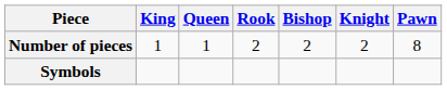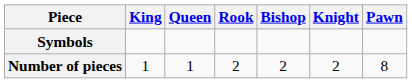rows swapped: Number of pieces <-> Symbols
